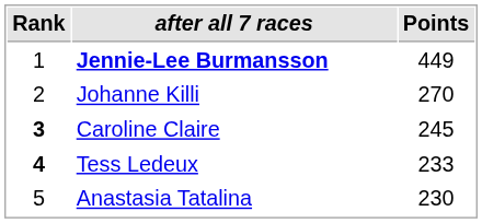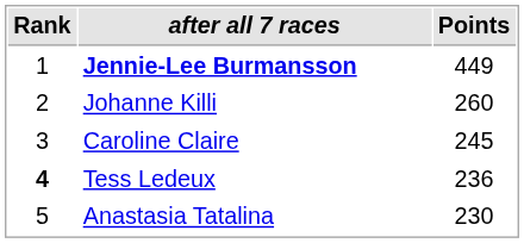Johanne Killi | Points: 270 -> 260
Caroline Claire | Rank: bold -> normal
Tess Ledeux | Points: 233 -> 236
